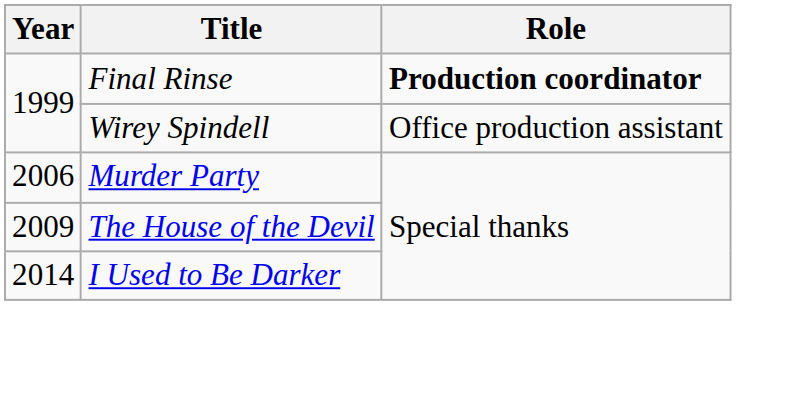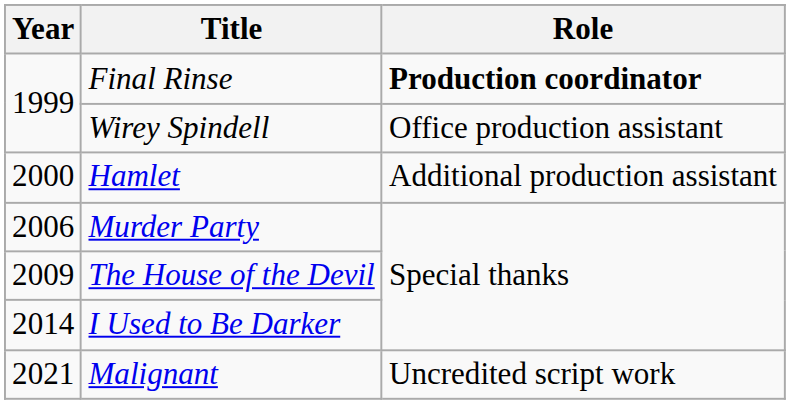+ row: 2000 | Hamlet | Additional production assistant
+ row: 2021 | Malignant | Uncredited script work
